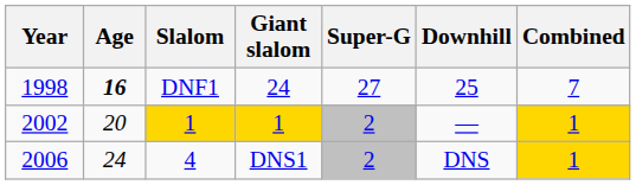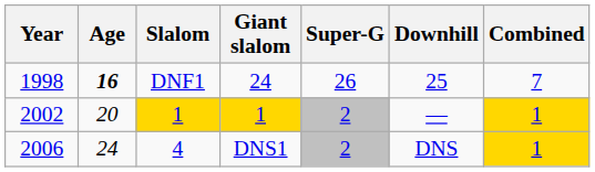1998 | Super-G: 27 -> 26
